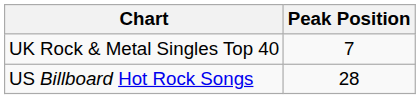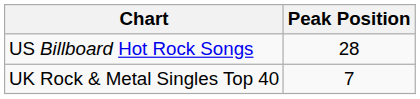rows swapped: UK Rock & Metal Singles Top 40 <-> US Billboard Hot Rock Songs
